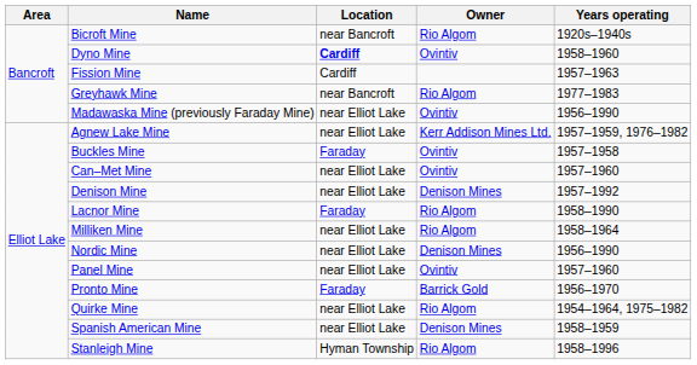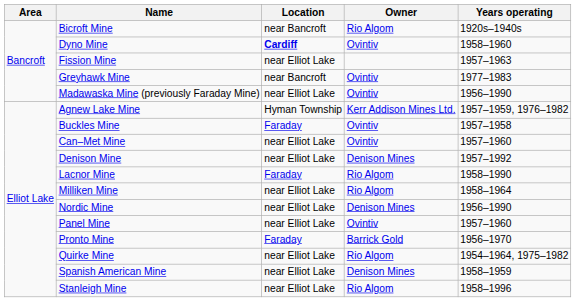Fission Mine | Location: Cardiff -> near Elliot Lake
Greyhawk Mine | Owner: Rio Algom -> Ovintiv
Agnew Lake Mine | Location: near Elliot Lake -> Hyman Township
Stanleigh Mine | Location: Hyman Township -> near Elliot Lake
